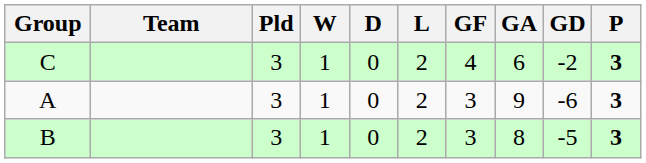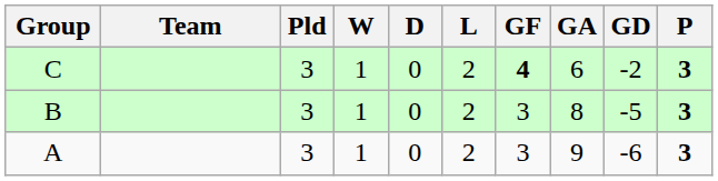C | GF: normal -> bold
rows swapped: B <-> A
